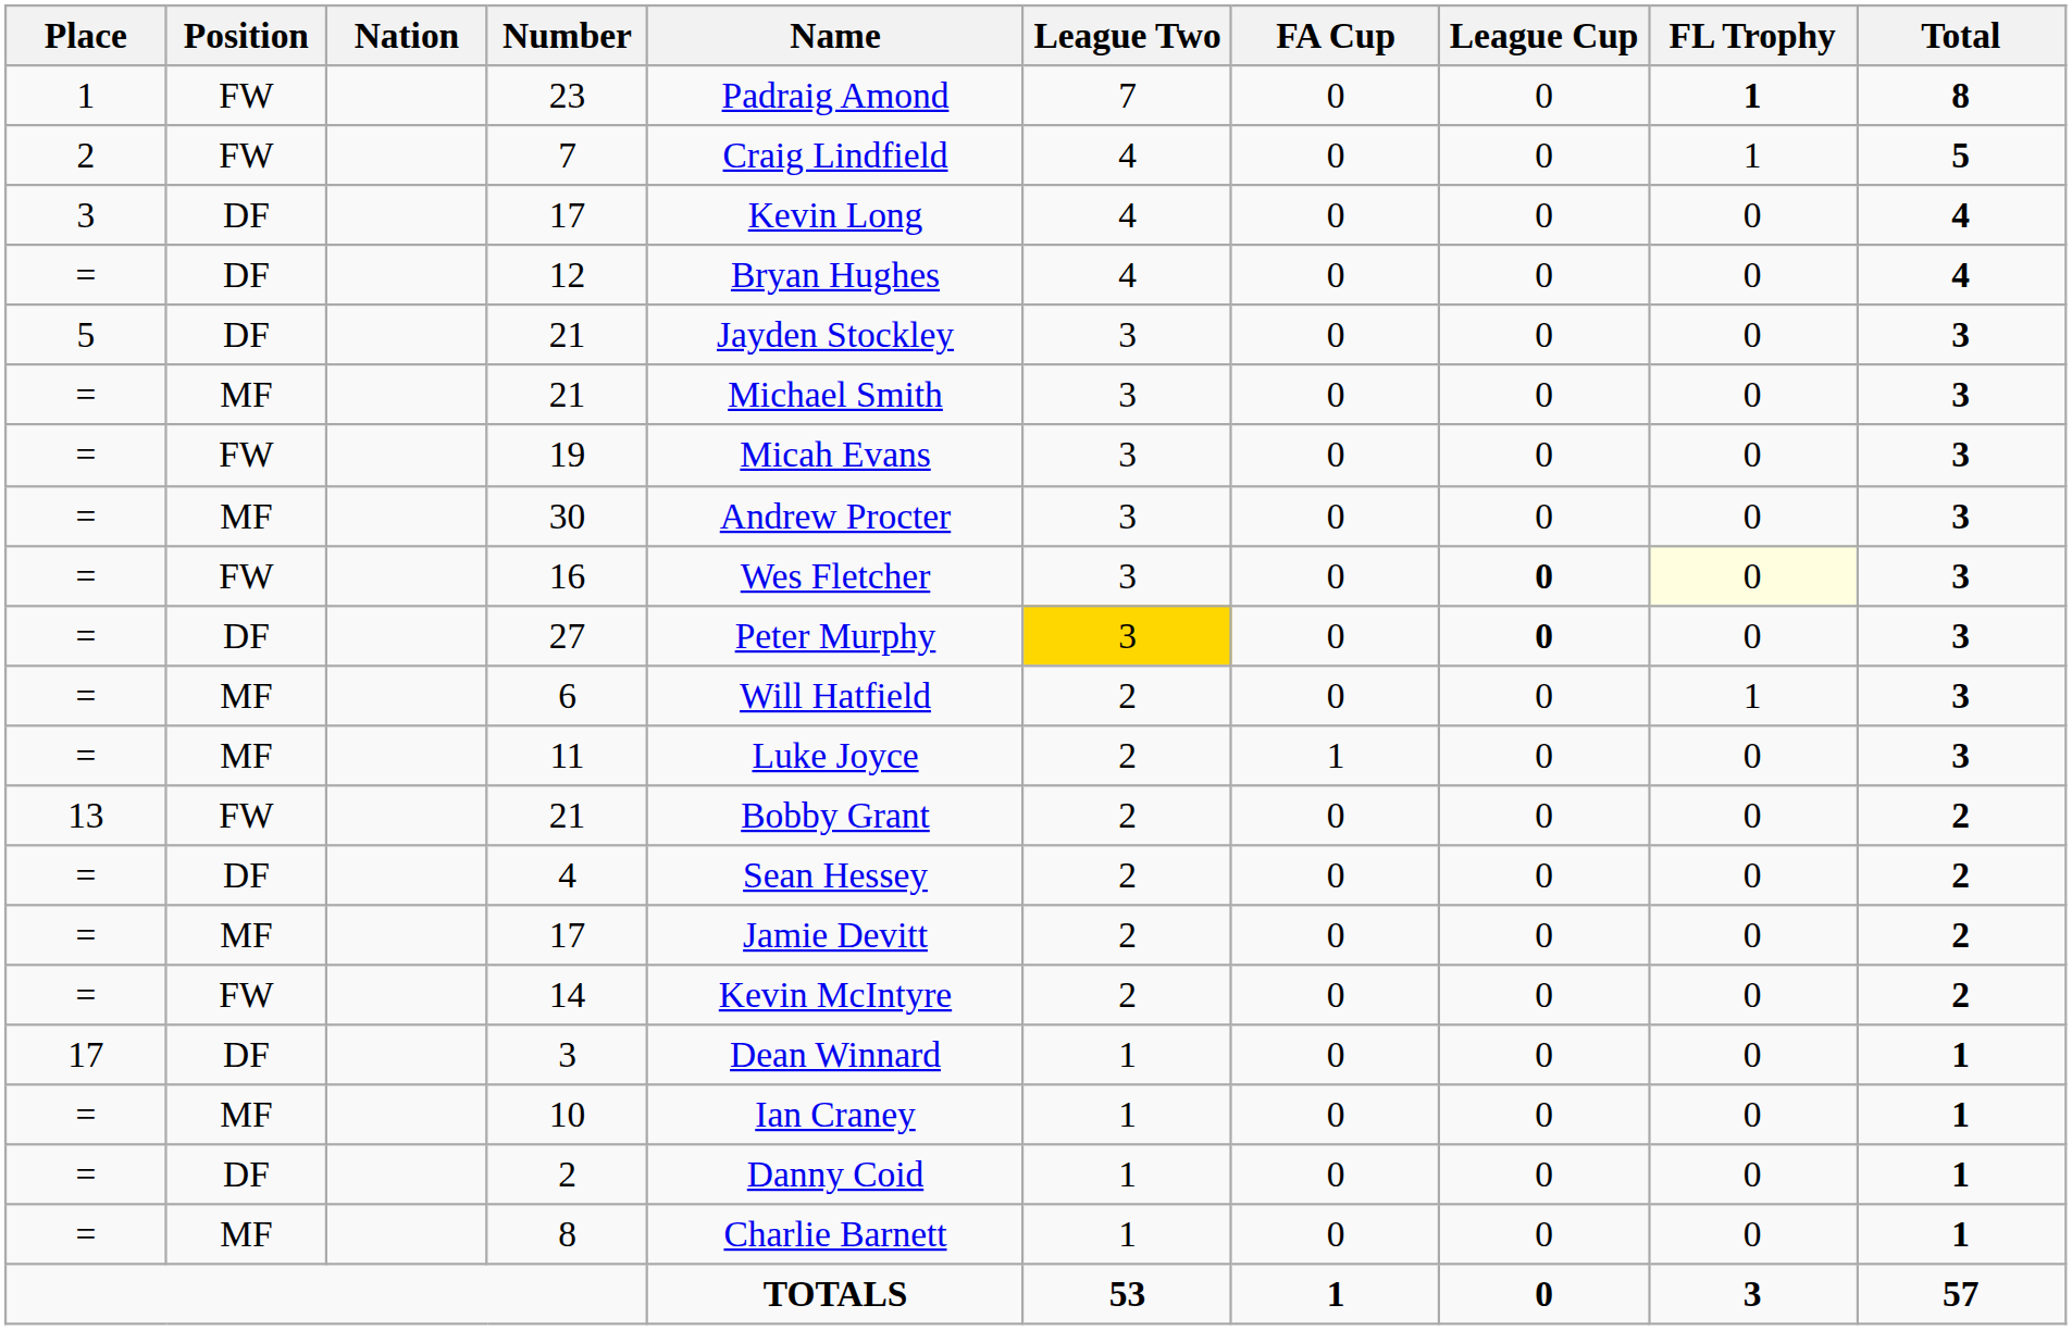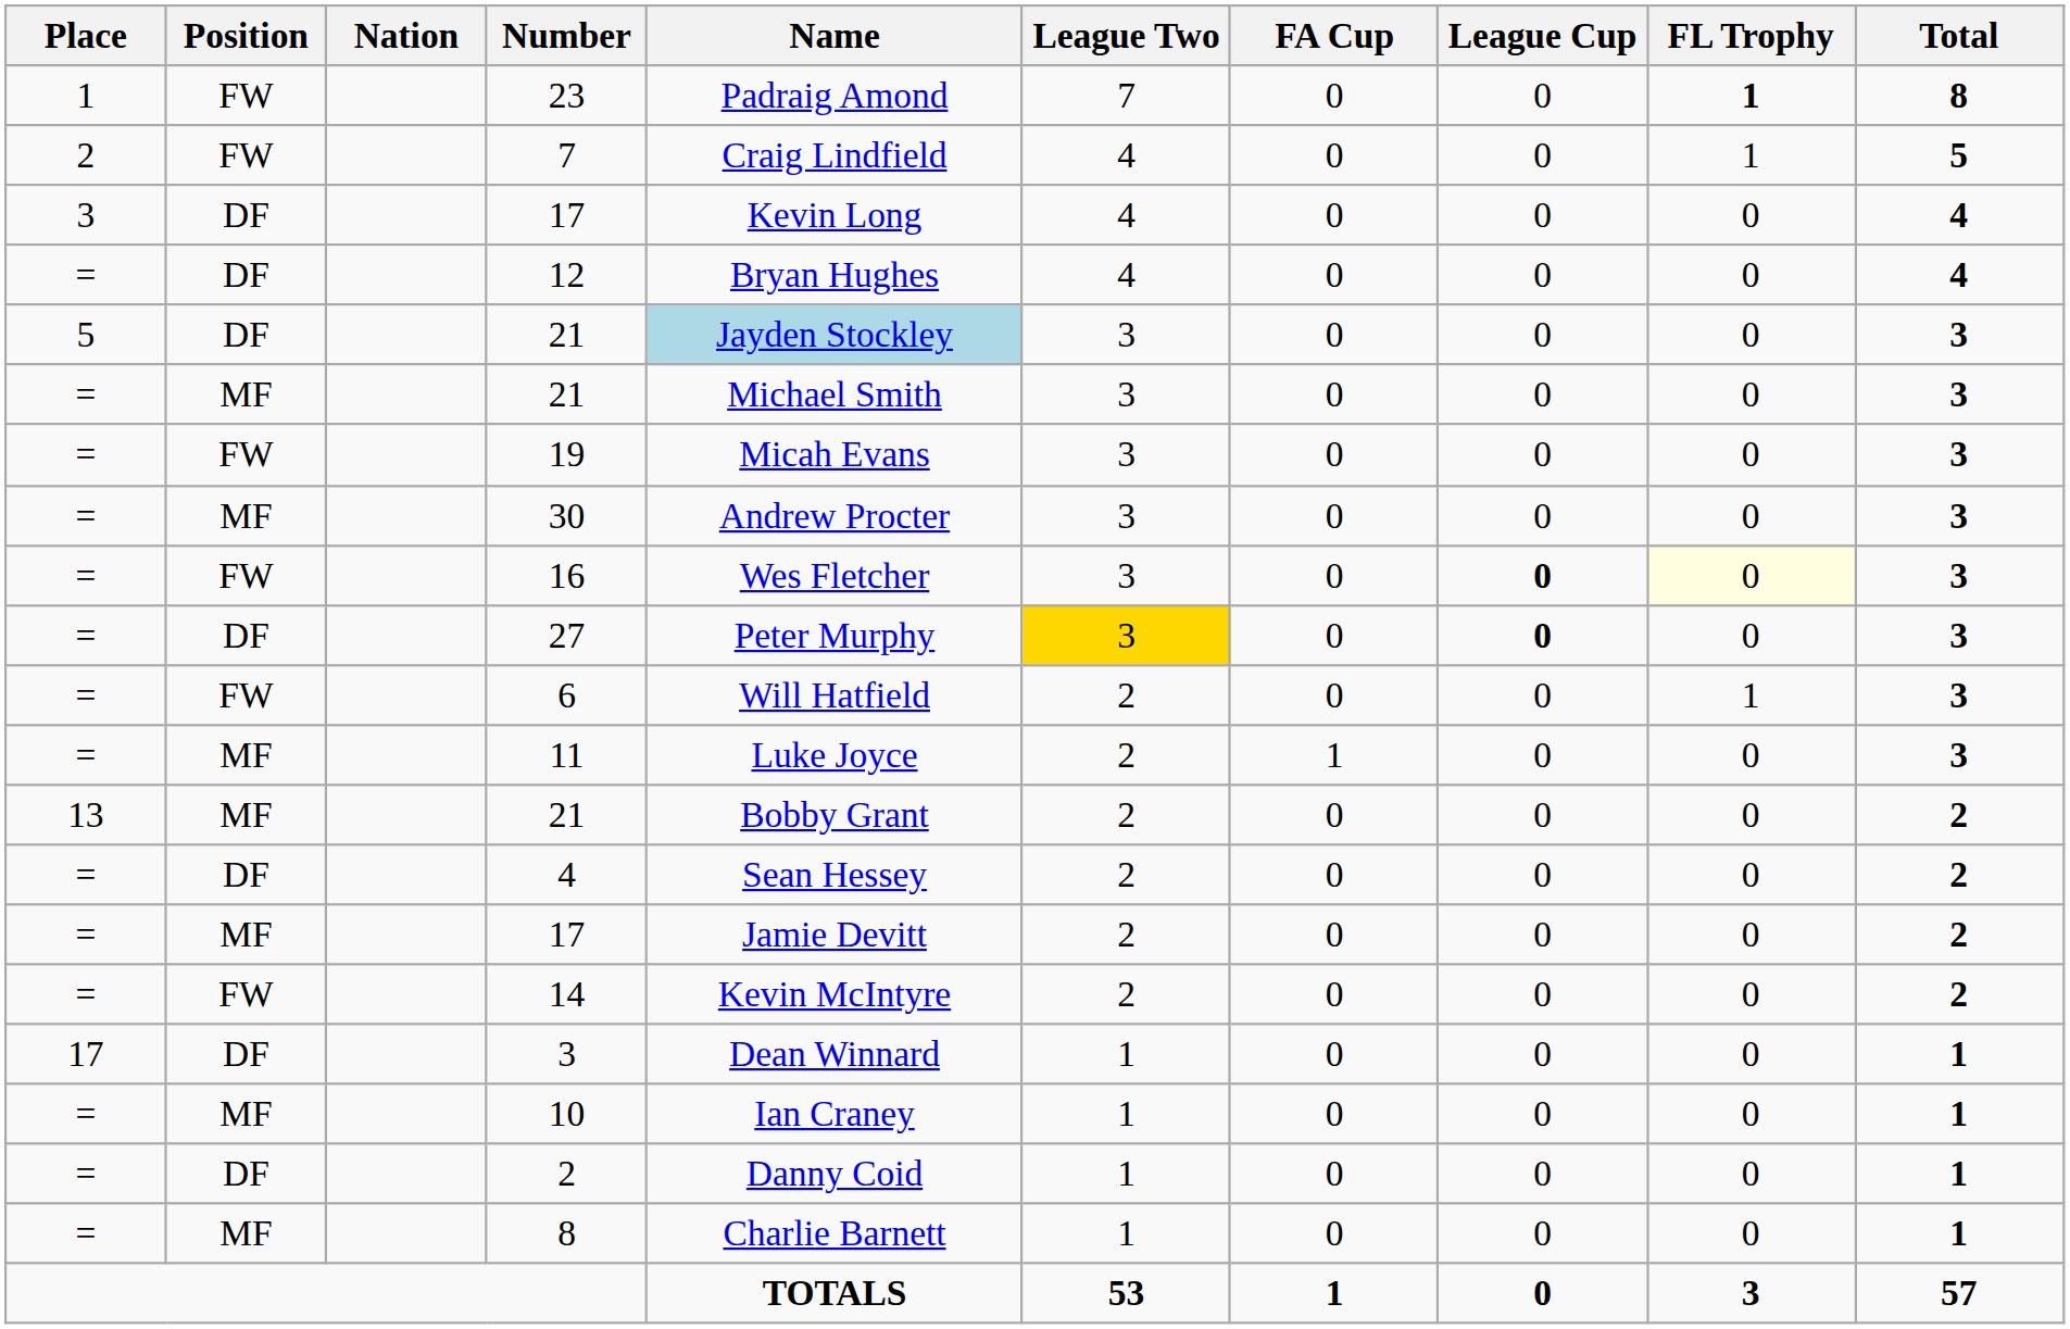5 / 21 | Name: no background -> lightblue background
6 | Position: MF -> FW
13 / 21 | Position: FW -> MF
